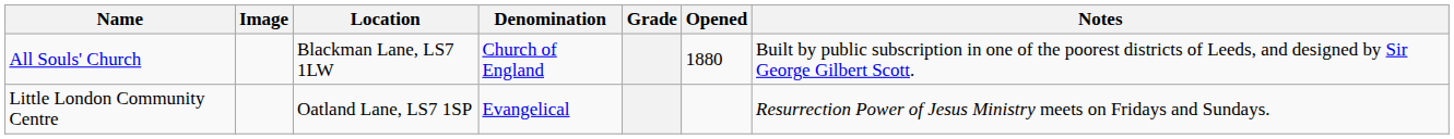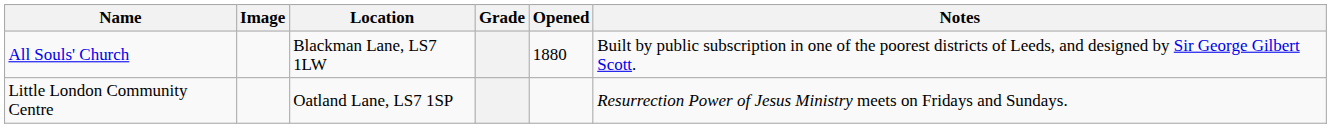- column: Denomination | Church of England | Evangelical
